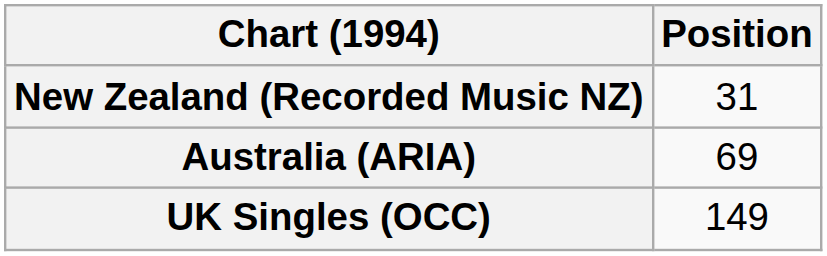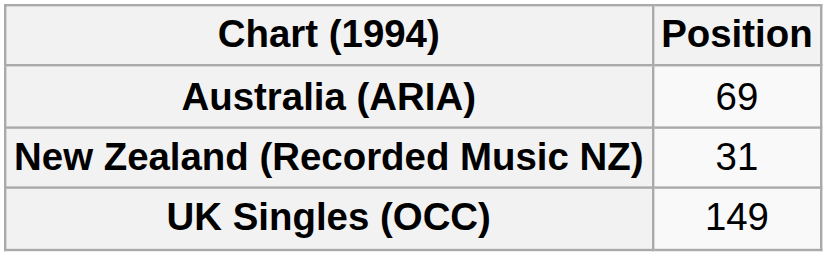rows swapped: Australia (ARIA) <-> New Zealand (Recorded Music NZ)
